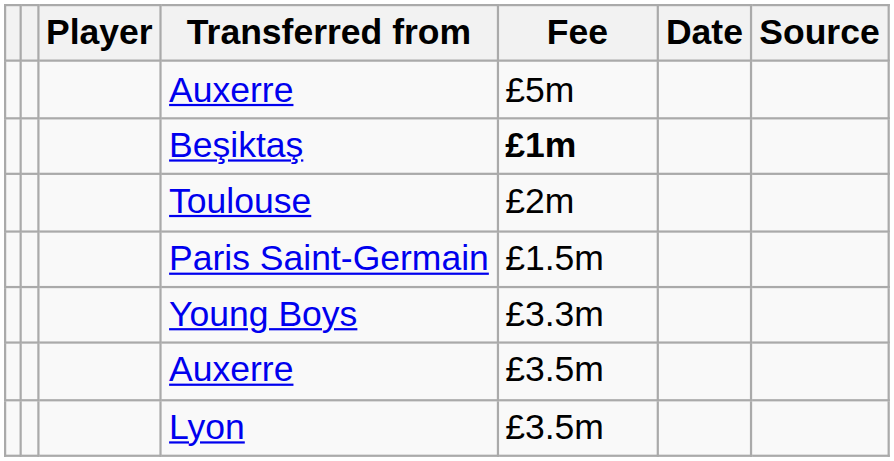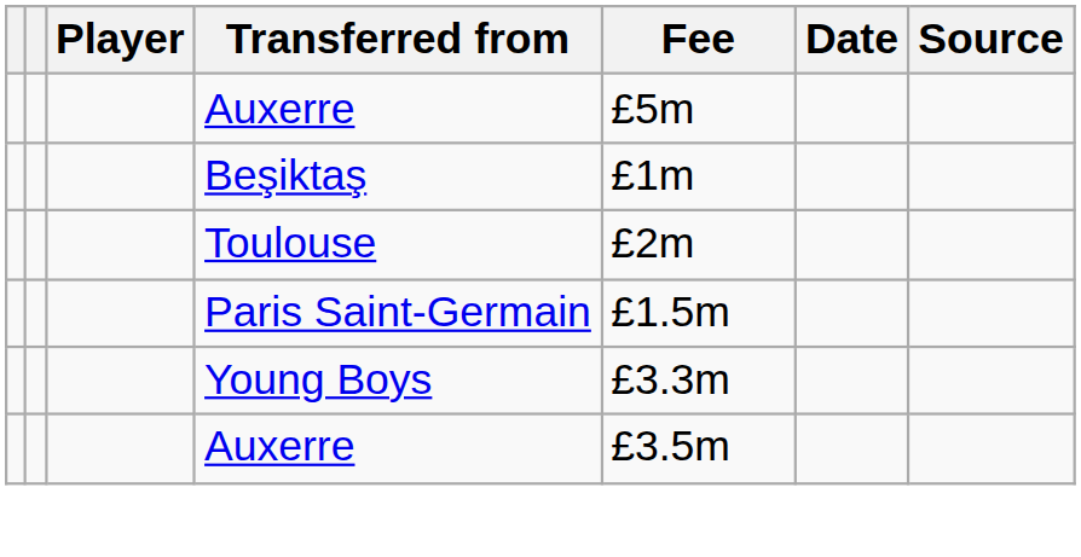Beşiktaş | Fee: bold -> normal
- row: Lyon | £3.5m
